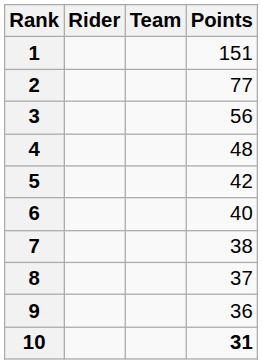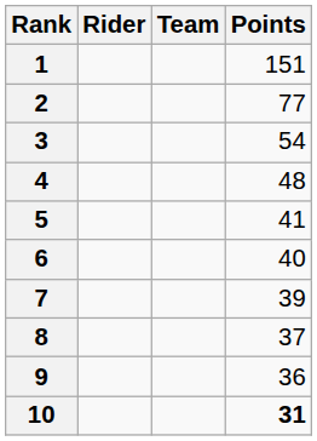3 | Points: 56 -> 54
5 | Points: 42 -> 41
7 | Points: 38 -> 39
